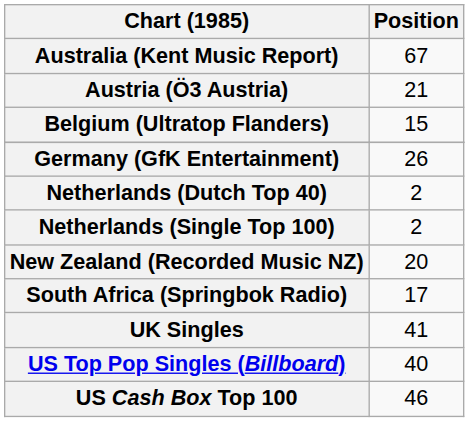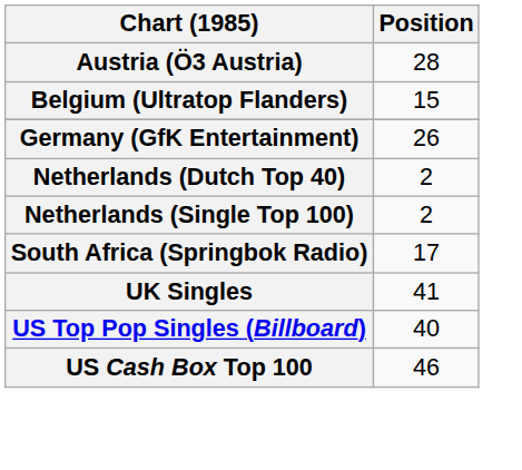- row: Australia (Kent Music Report) | 67
Austria (Ö3 Austria) | Position: 21 -> 28
- row: New Zealand (Recorded Music NZ) | 20
